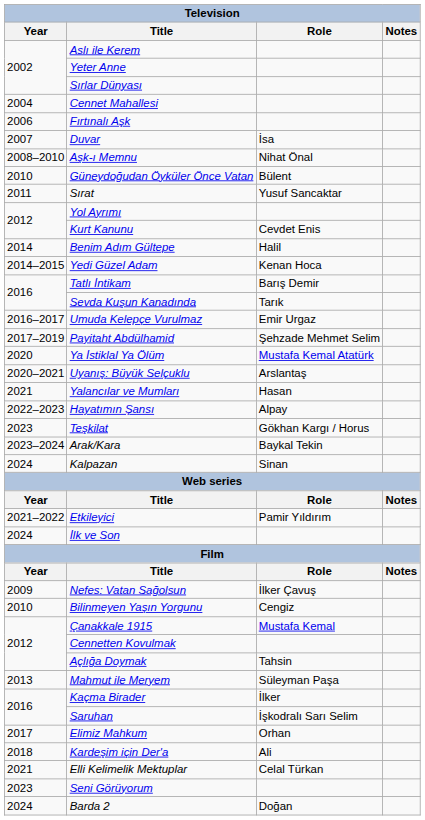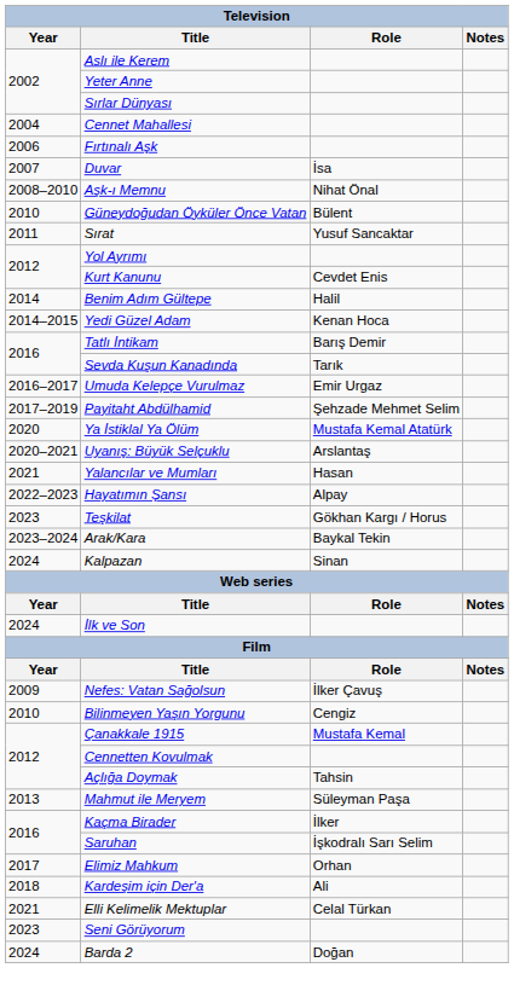- row: 2021–2022 | Etkileyici | Pamir Yıldırım
